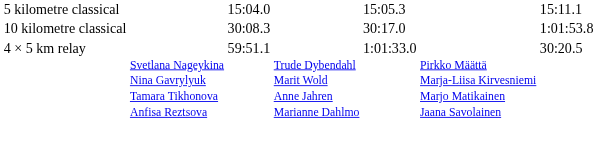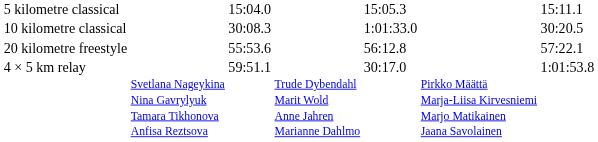10 kilometre classical | column 5: 30:17.0 -> 1:01:33.0
10 kilometre classical | column 7: 1:01:53.8 -> 30:20.5
+ row: 20 kilometre freestyle | 55:53.6 | 56:12.8 | 57:22.1
4 × 5 km relay | column 5: 1:01:33.0 -> 30:17.0
4 × 5 km relay | column 7: 30:20.5 -> 1:01:53.8
